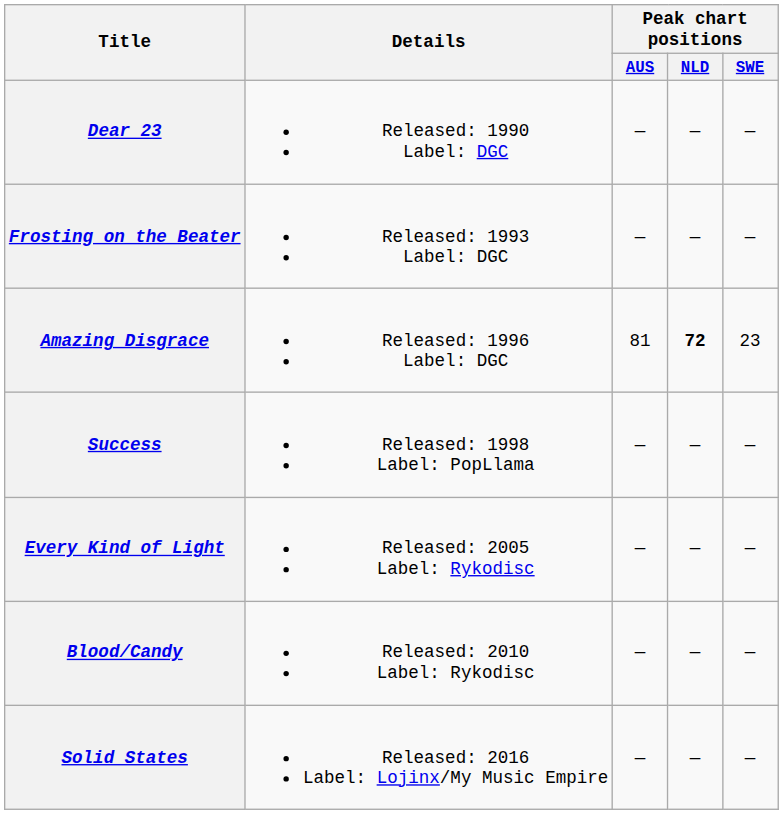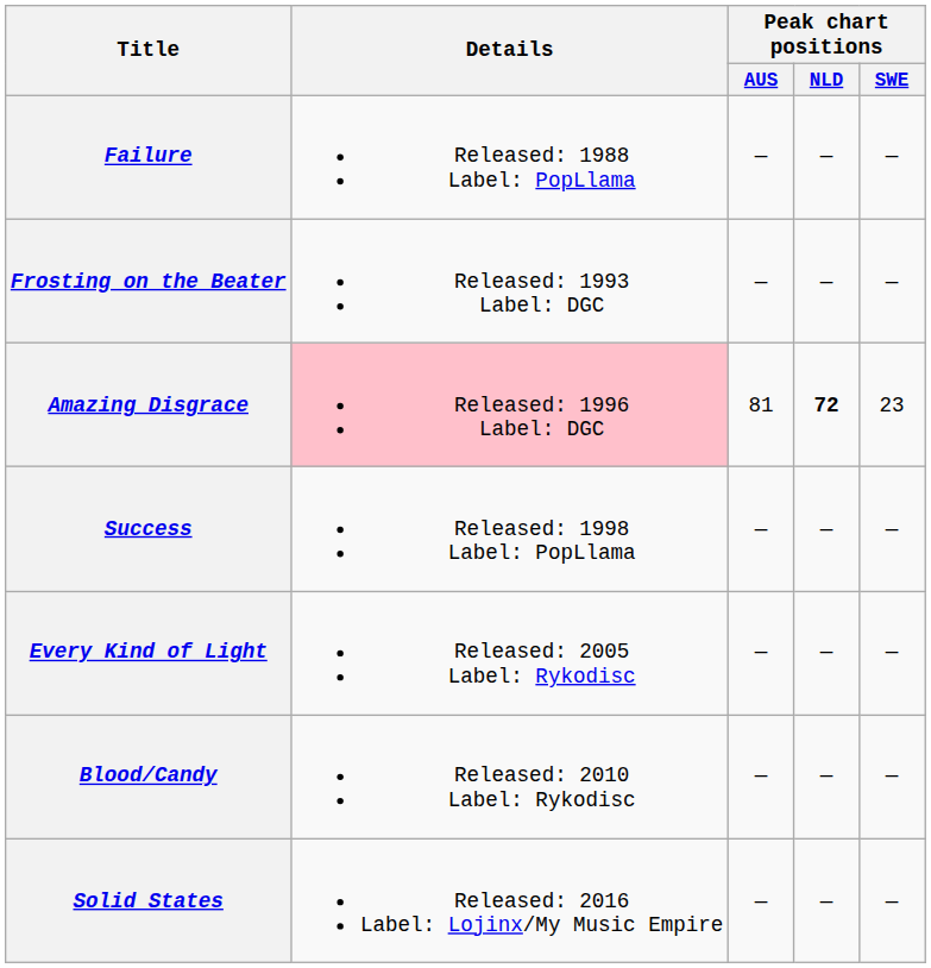+ row: Failure | Released: 1988 Label: PopLlama | — | — | —
- row: Dear 23 | Released: 1990 Label: DGC | — | — | —
Amazing Disgrace | Details: no background -> pink background
